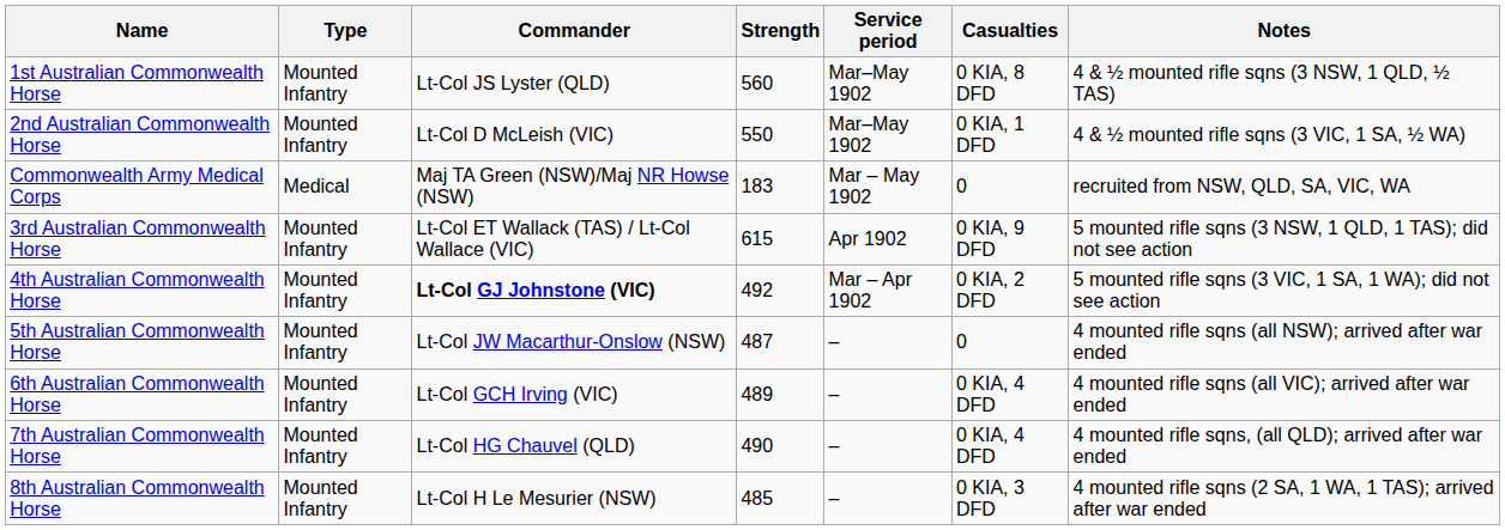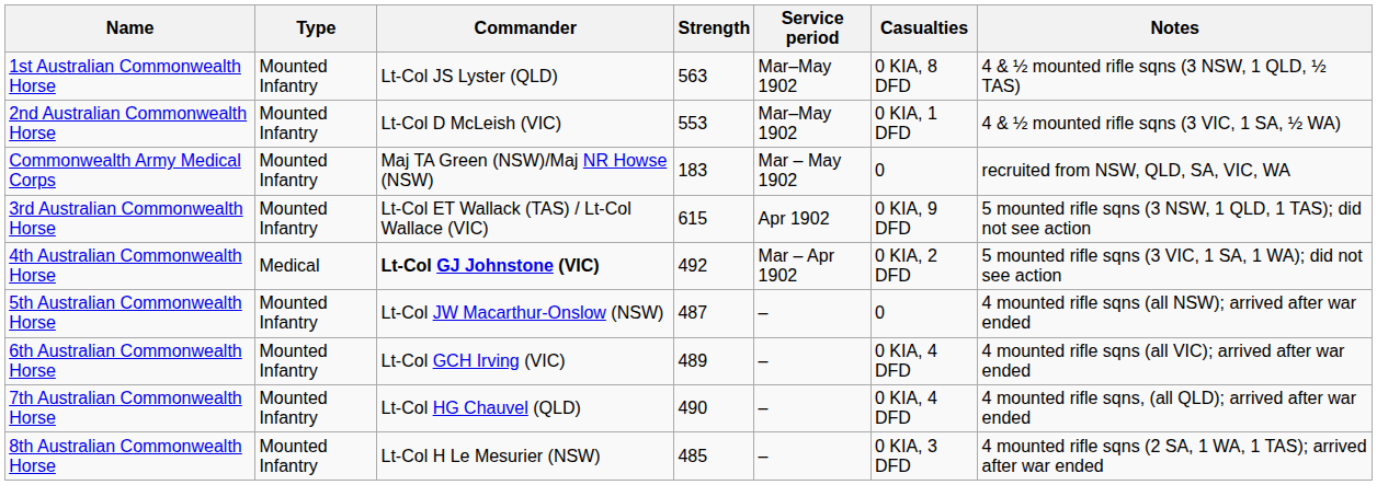1st Australian Commonwealth Horse | Strength: 560 -> 563
2nd Australian Commonwealth Horse | Strength: 550 -> 553
Commonwealth Army Medical Corps | Type: Medical -> Mounted Infantry
4th Australian Commonwealth Horse | Type: Mounted Infantry -> Medical
